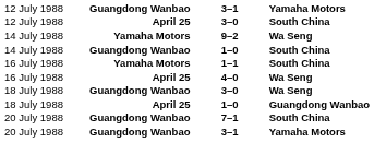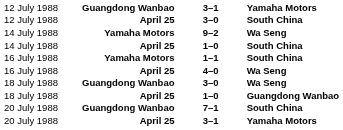14 July 1988 / 1–0 | column 2: Guangdong Wanbao -> April 25
20 July 1988 / 3–1 | column 2: Guangdong Wanbao -> April 25
